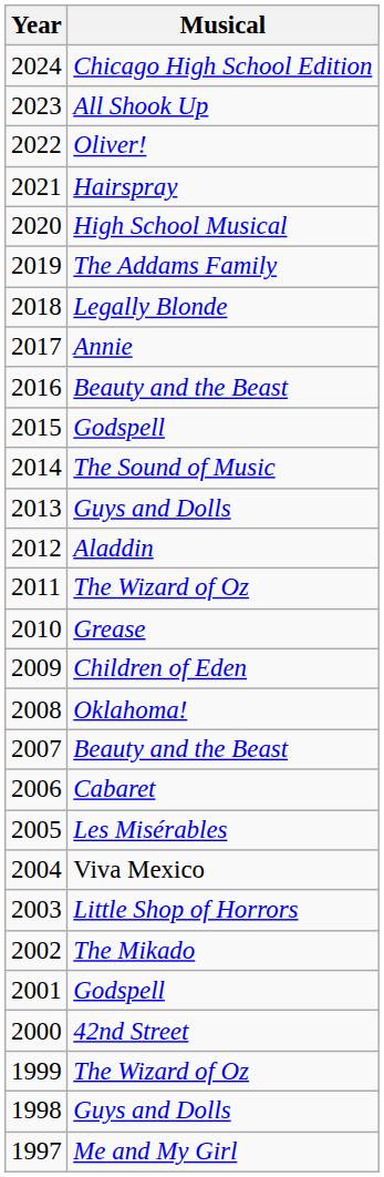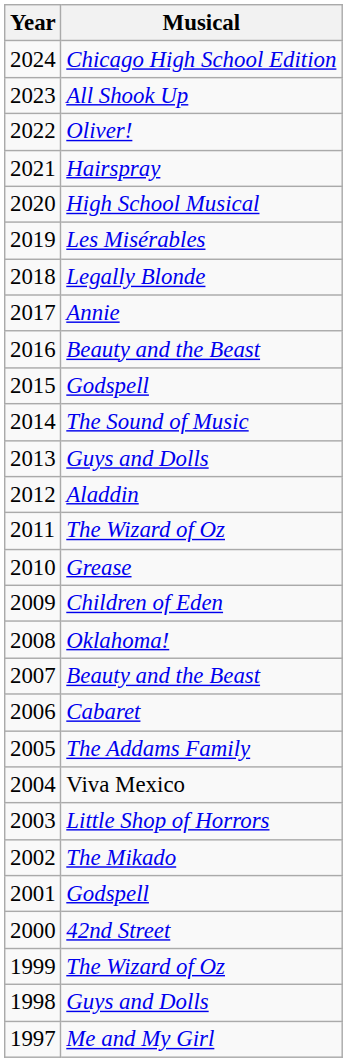2019 | Musical: The Addams Family -> Les Misérables
2005 | Musical: Les Misérables -> The Addams Family
